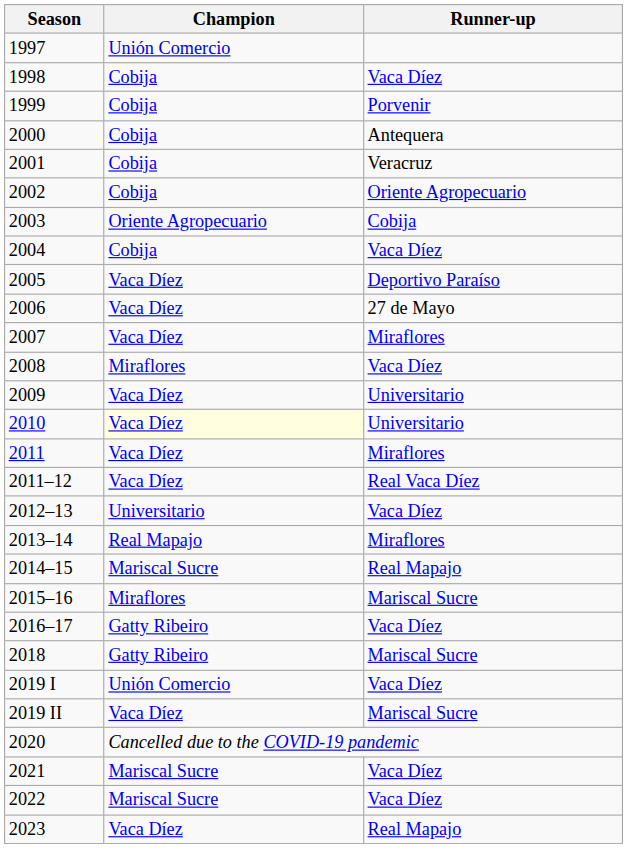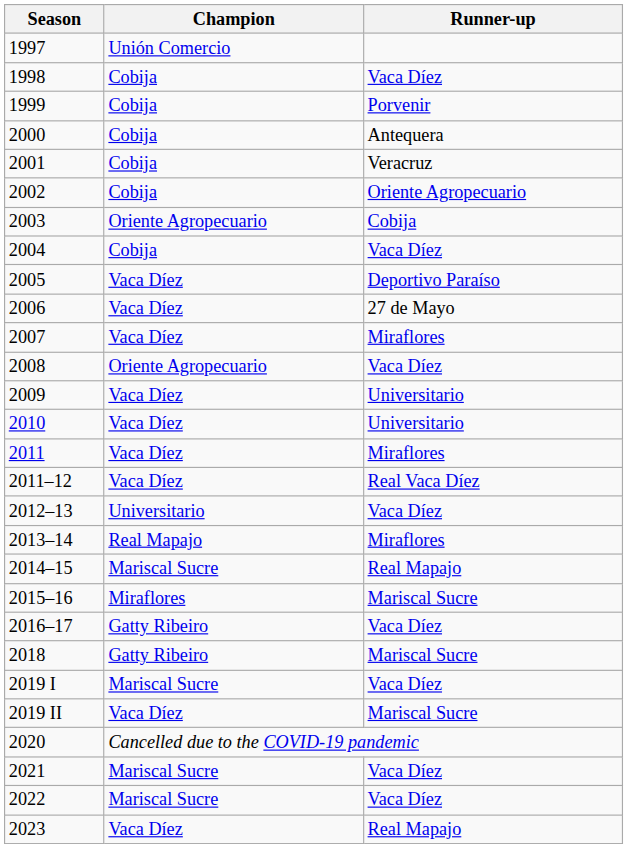2008 | Champion: Miraflores -> Oriente Agropecuario
2010 | Champion: lightyellow background -> no background
2019 I | Champion: Unión Comercio -> Mariscal Sucre
